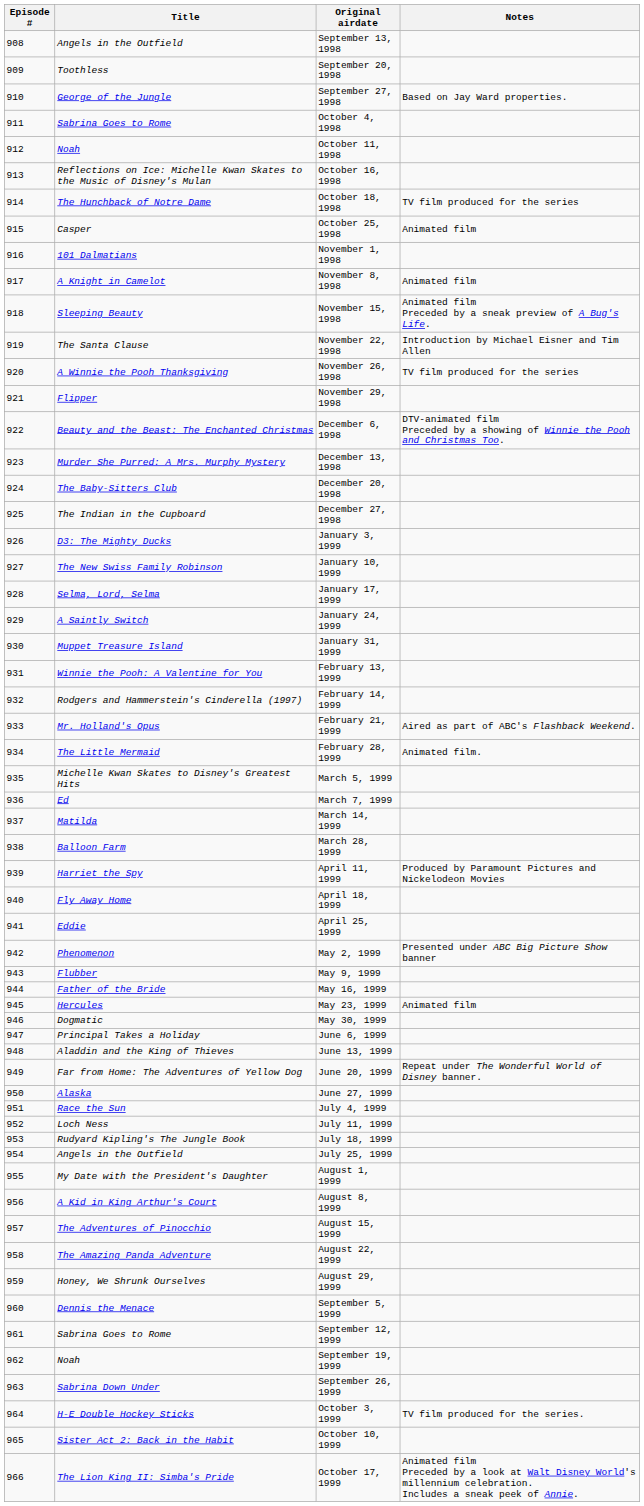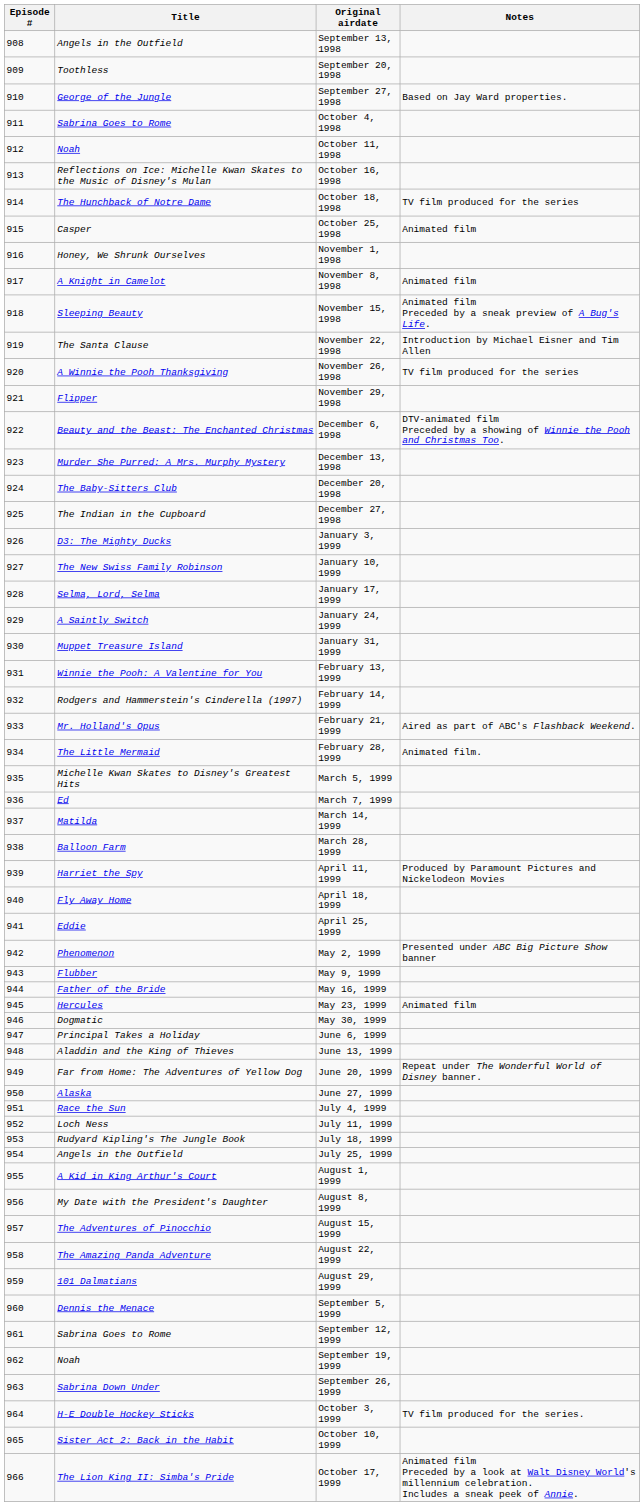November 1, 1998 | Title: 101 Dalmatians -> Honey, We Shrunk Ourselves
August 1, 1999 | Title: My Date with the President's Daughter -> A Kid in King Arthur's Court
August 8, 1999 | Title: A Kid in King Arthur's Court -> My Date with the President's Daughter
August 29, 1999 | Title: Honey, We Shrunk Ourselves -> 101 Dalmatians
